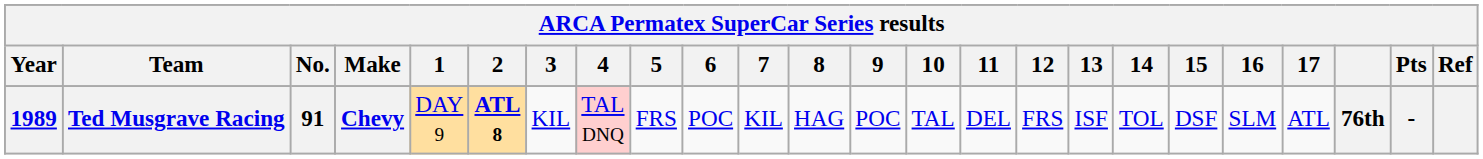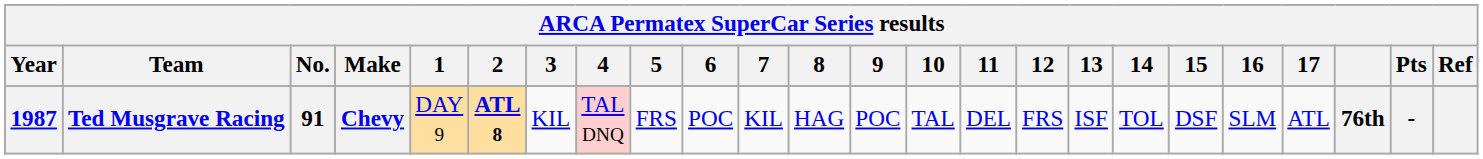Ted Musgrave Racing | Year: 1989 -> 1987
